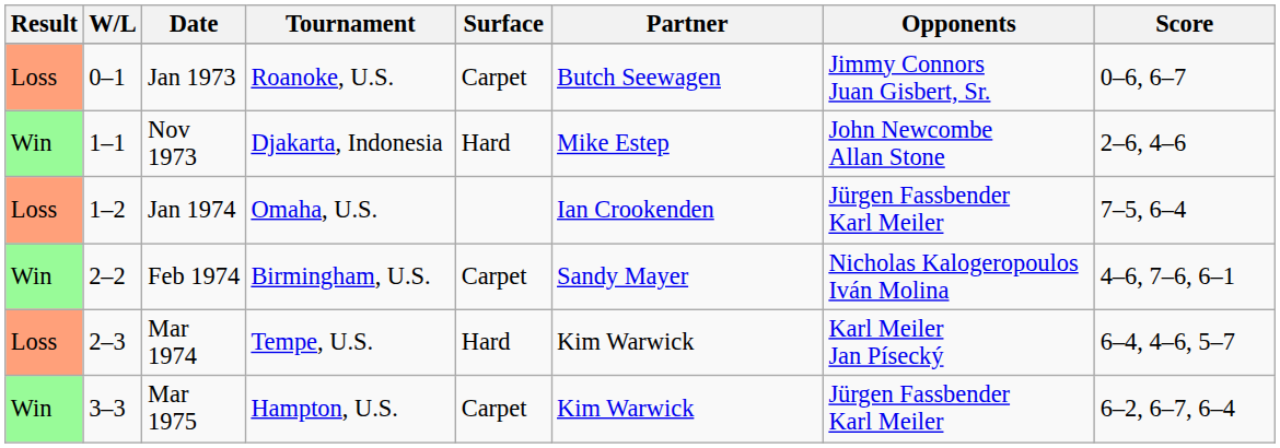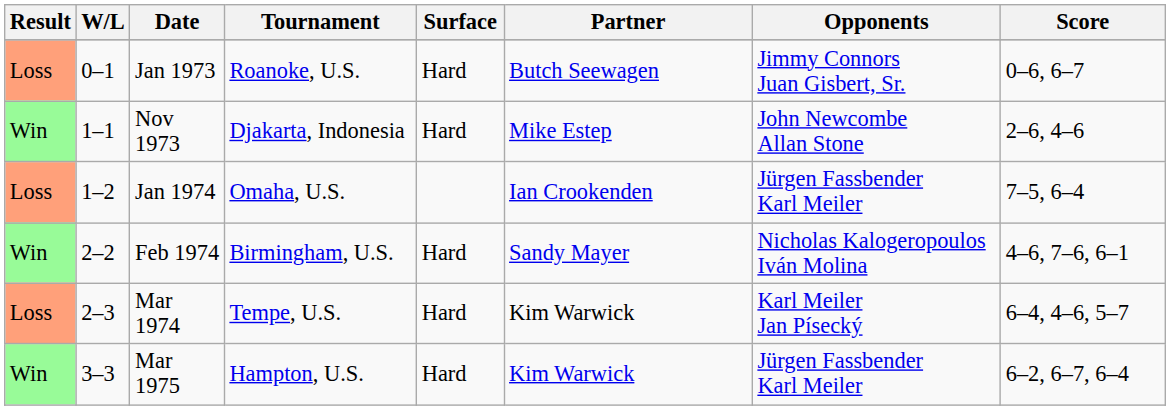Jan 1973 | Surface: Carpet -> Hard
Feb 1974 | Surface: Carpet -> Hard
Mar 1975 | Surface: Carpet -> Hard
